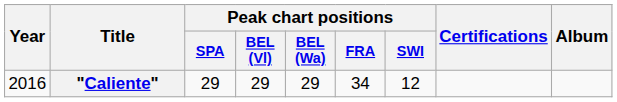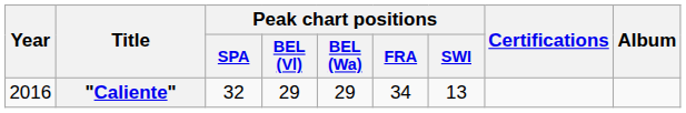"Caliente" | Peak chart positions / SPA: 29 -> 32
"Caliente" | Peak chart positions / SWI: 12 -> 13
